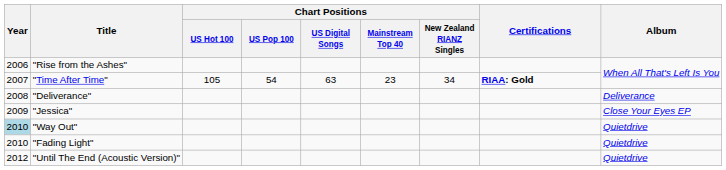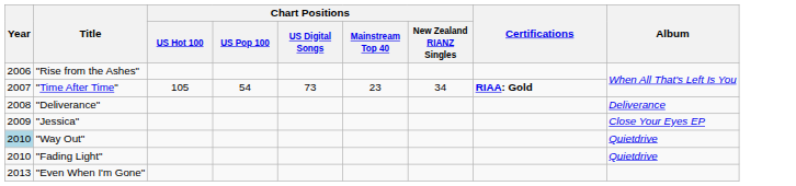"Time After Time" | Chart Positions / US Digital Songs: 63 -> 73
- row: 2012 | "Until The End (Acoustic Version)" | Quietdrive
+ row: 2013 | "Even When I'm Gone"
